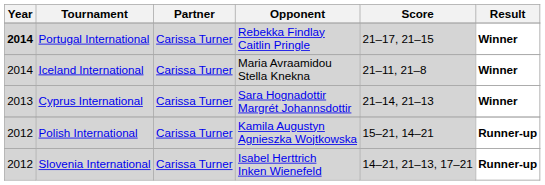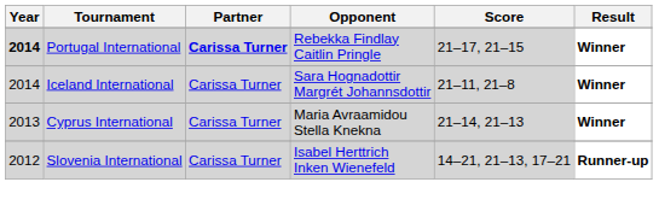Portugal International | Partner: normal -> bold
Iceland International | Opponent: Maria Avraamidou Stella Knekna -> Sara Hognadottir Margrét Johannsdottir
Cyprus International | Opponent: Sara Hognadottir Margrét Johannsdottir -> Maria Avraamidou Stella Knekna
- row: 2012 | Polish International | Carissa Turner | Kamila Augustyn Agnieszka Wojtkowska | 15–21, 14–21 | Runner-up
